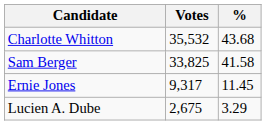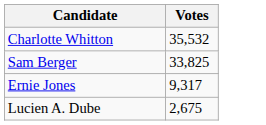- column: % | 43.68 | 41.58 | 11.45 | 3.29
